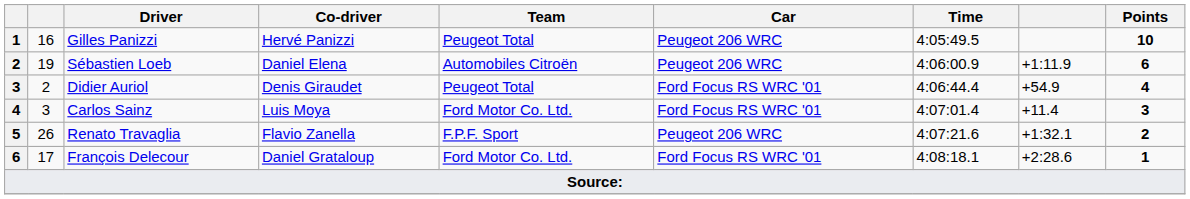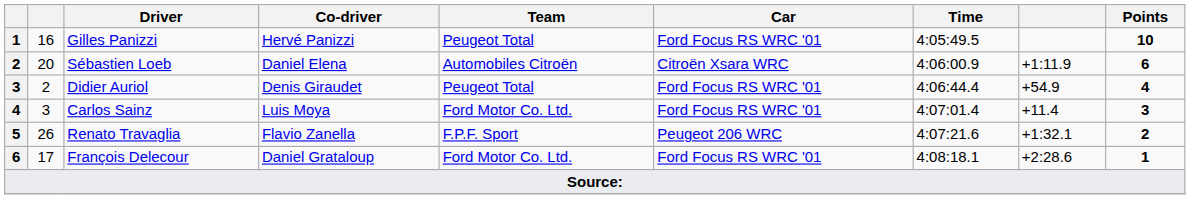Gilles Panizzi | Car: Peugeot 206 WRC -> Ford Focus RS WRC '01
Sébastien Loeb | column 2: 19 -> 20
Sébastien Loeb | Car: Peugeot 206 WRC -> Citroën Xsara WRC
